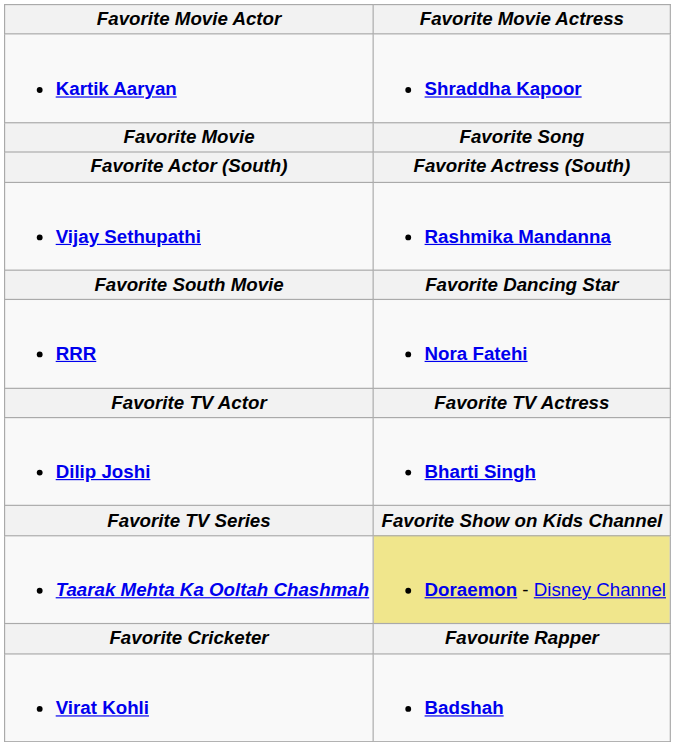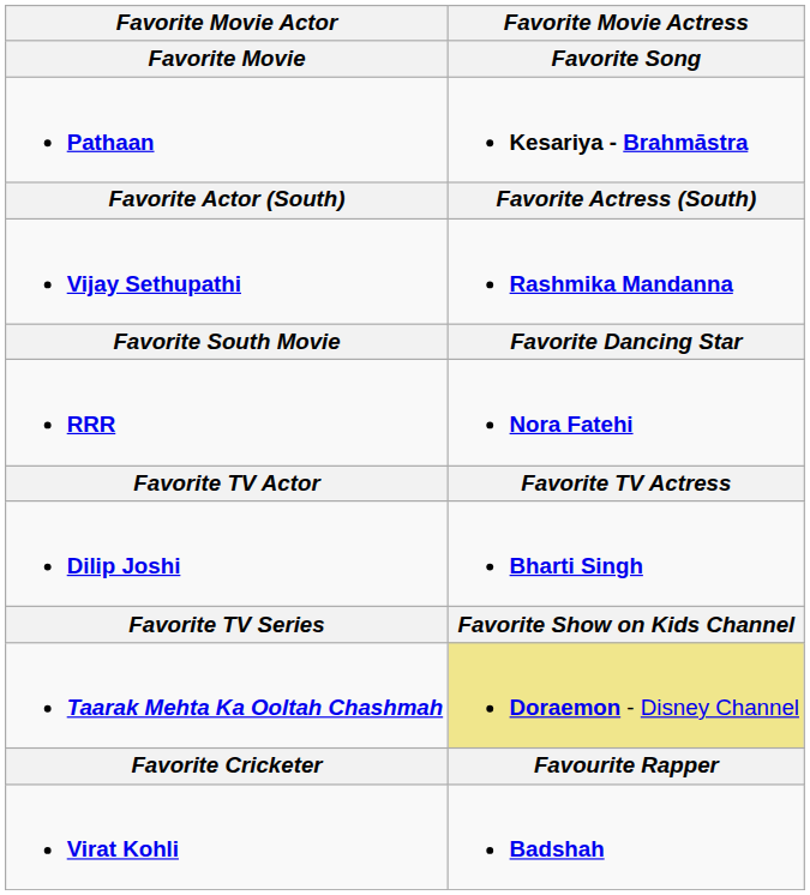- row: Kartik Aaryan | Shraddha Kapoor
+ row: Pathaan | Kesariya - Brahmāstra
